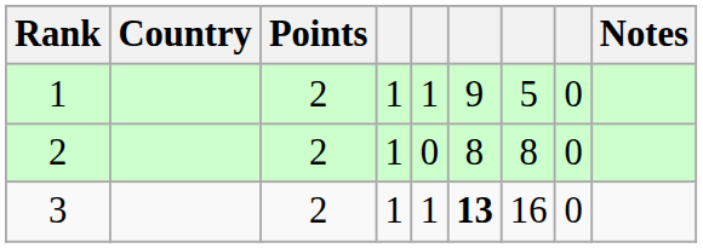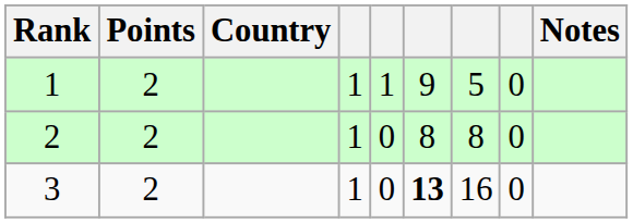columns swapped: Country <-> Points
3 | column 5: 1 -> 0
